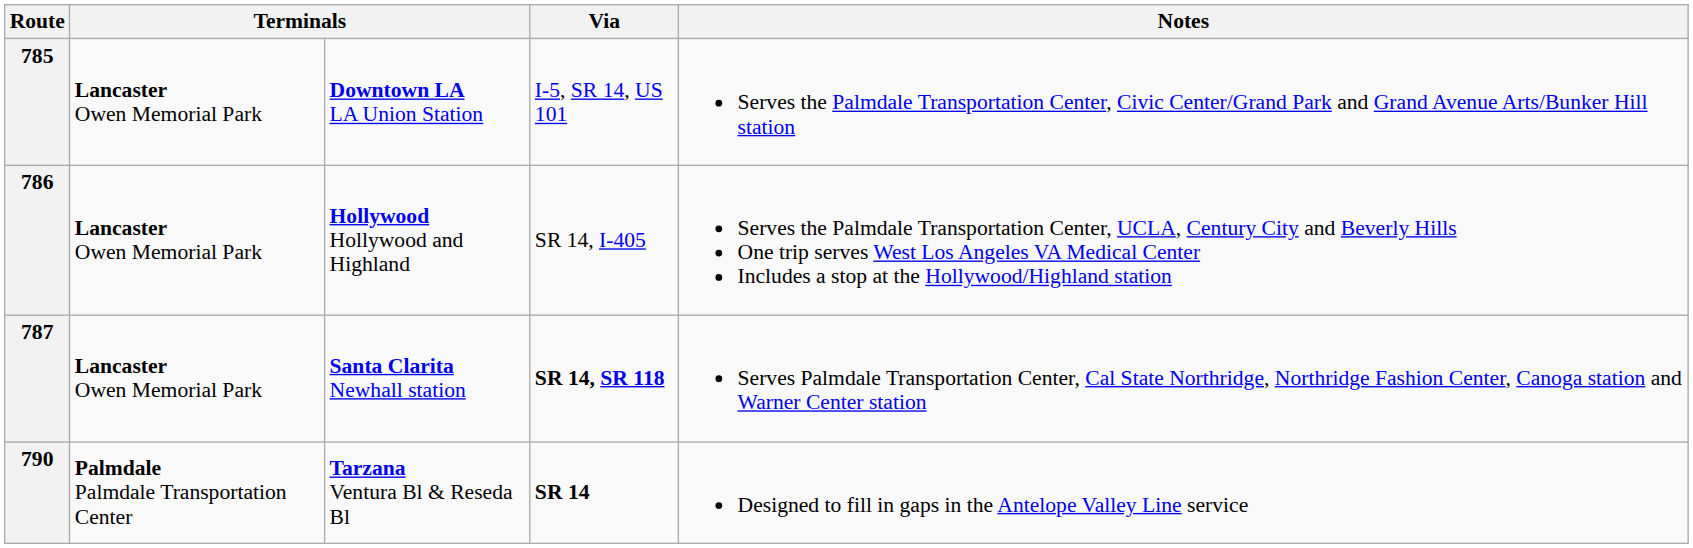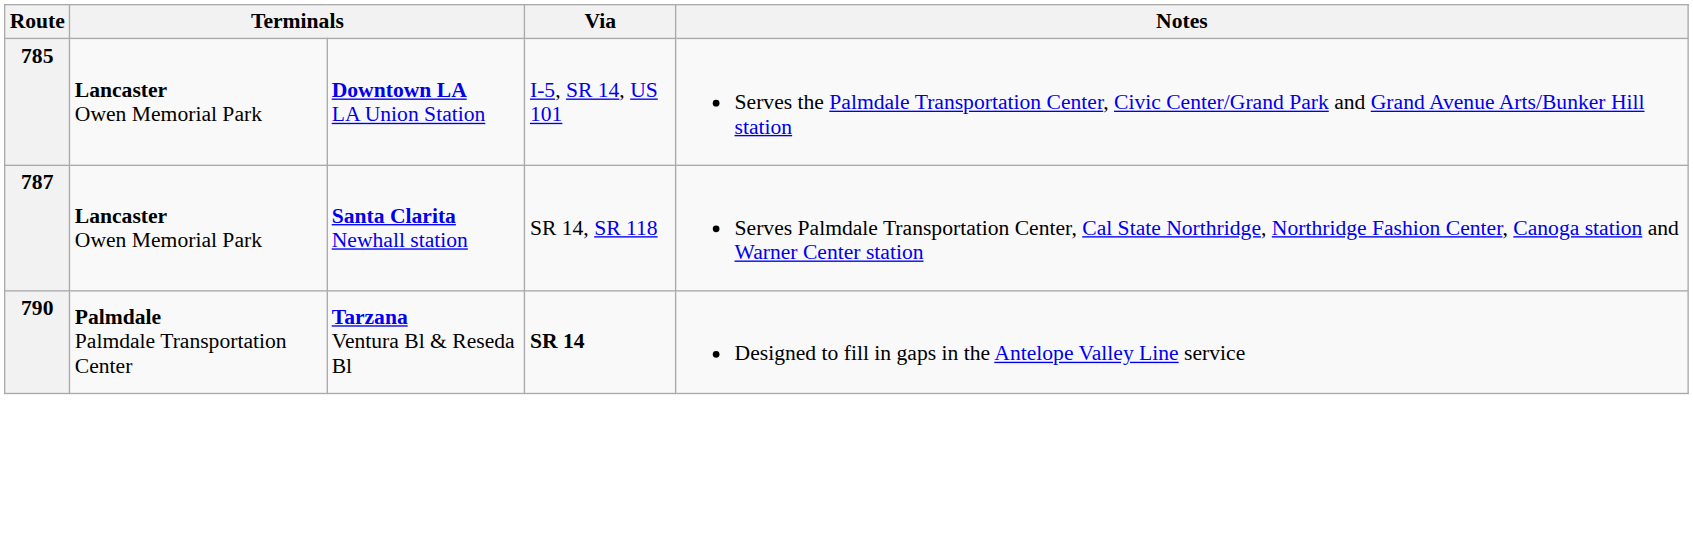- row: 786 | Lancaster Owen Memorial Park | Hollywood Hollywood and Highland | SR 14, I-405 | Serves the Palmdale Transportation Center, UCLA, Century City and Beverly Hills One trip serves West Los Angeles VA Medical Center Includes a stop at the Hollywood/Highland station
787 | Via: bold -> normal
